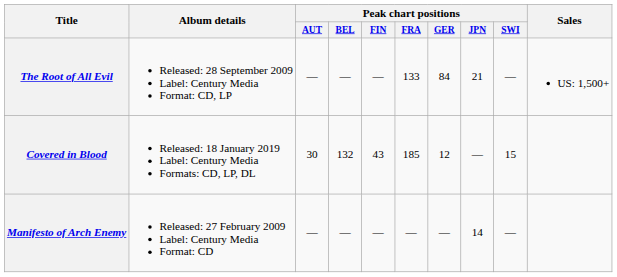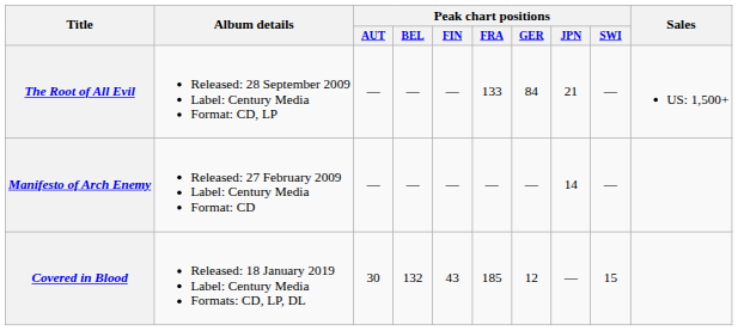rows swapped: Manifesto of Arch Enemy <-> Covered in Blood
